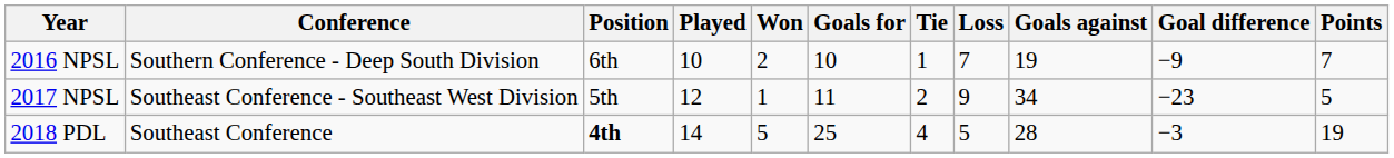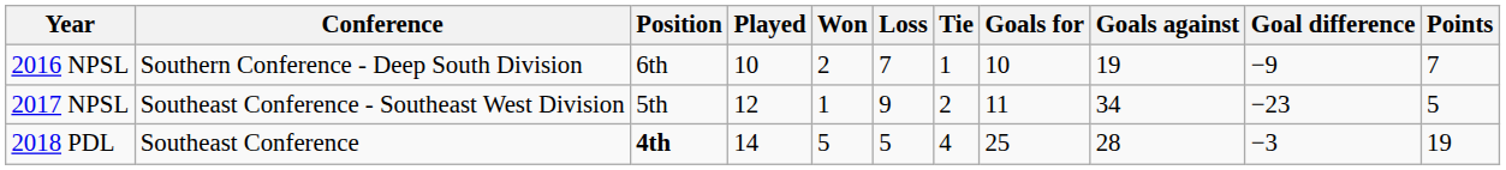columns swapped: Loss <-> Goals for
